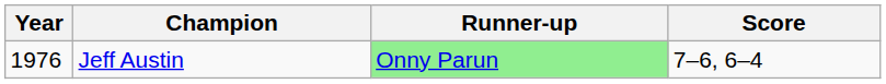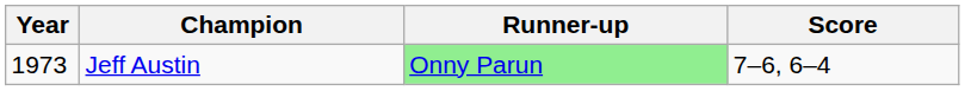Jeff Austin | Year: 1976 -> 1973
